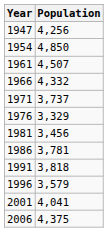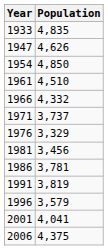+ row: 1933 | 4,835
1947 | Population: 4,256 -> 4,626
1961 | Population: 4,507 -> 4,510
1991 | Population: 3,818 -> 3,819
